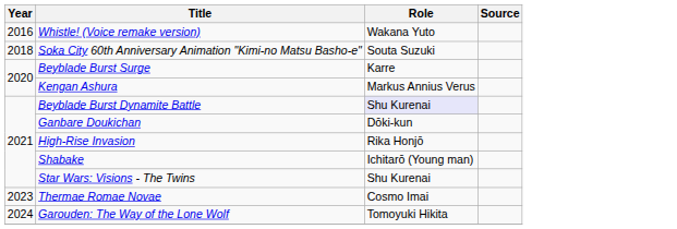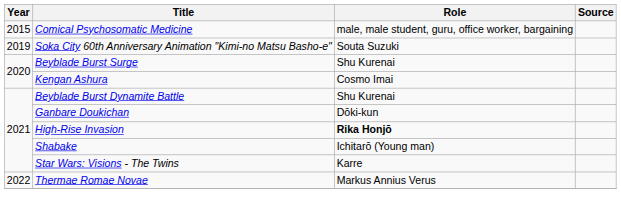+ row: 2015 | Comical Psychosomatic Medicine | male, male student, guru, office worker, bargaining
- row: 2016 | Whistle! (Voice remake version) | Wakana Yuto
Soka City 60th Anniversary Animation "Kimi-no Matsu Basho-e" | Year: 2018 -> 2019
Beyblade Burst Surge | Role: Karre -> Shu Kurenai
Kengan Ashura | Role: Markus Annius Verus -> Cosmo Imai
Beyblade Burst Dynamite Battle | Role: lavender background -> no background
High-Rise Invasion | Role: normal -> bold
Star Wars: Visions - The Twins | Role: Shu Kurenai -> Karre
Thermae Romae Novae | Year: 2023 -> 2022
Thermae Romae Novae | Role: Cosmo Imai -> Markus Annius Verus
- row: 2024 | Garouden: The Way of the Lone Wolf | Tomoyuki Hikita
